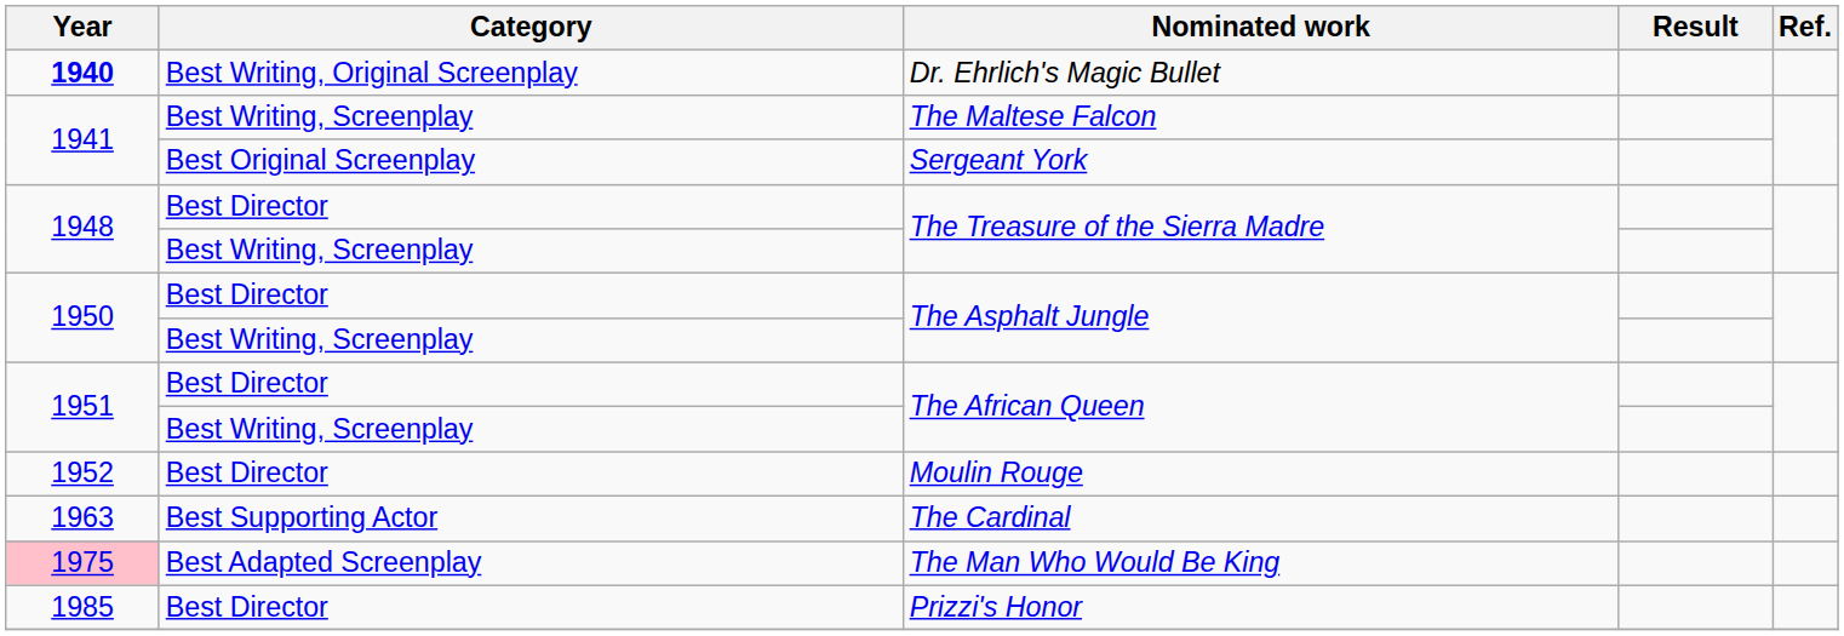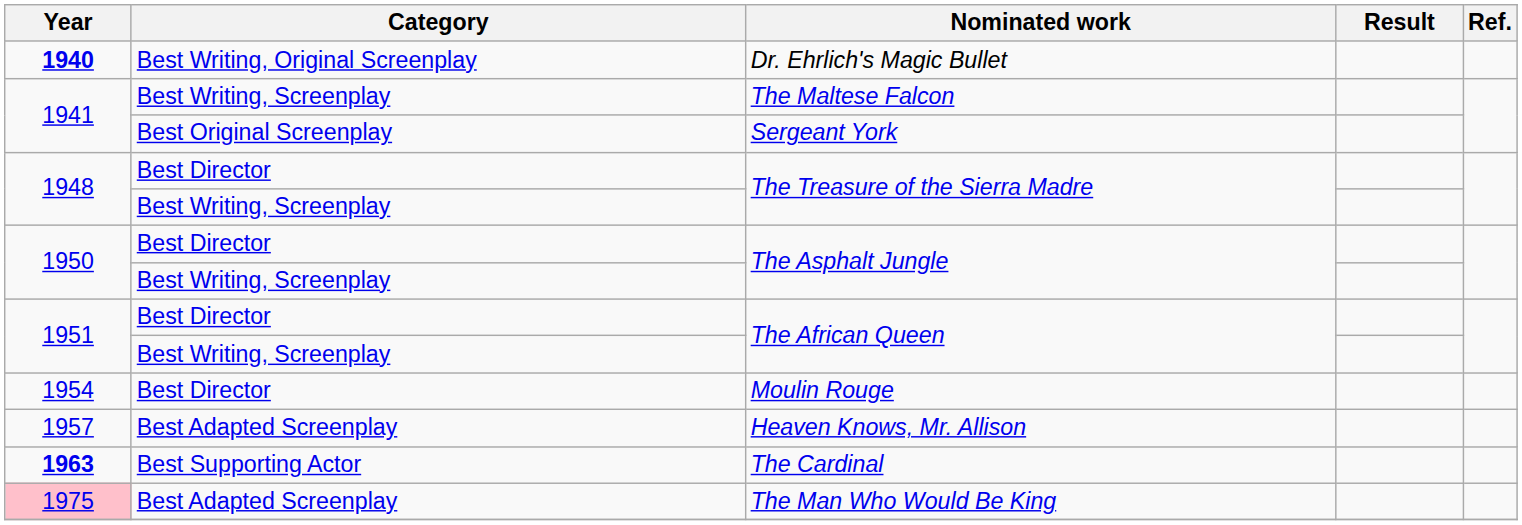Moulin Rouge | Year: 1952 -> 1954
+ row: 1957 | Best Adapted Screenplay | Heaven Knows, Mr. Allison
The Cardinal | Year: normal -> bold
- row: 1985 | Best Director | Prizzi's Honor
